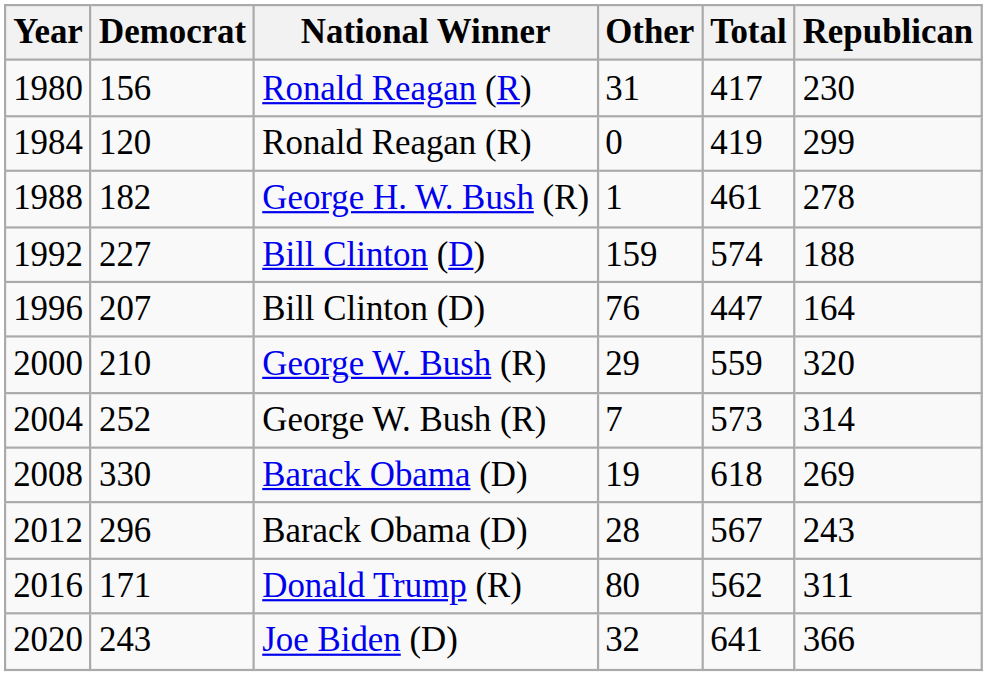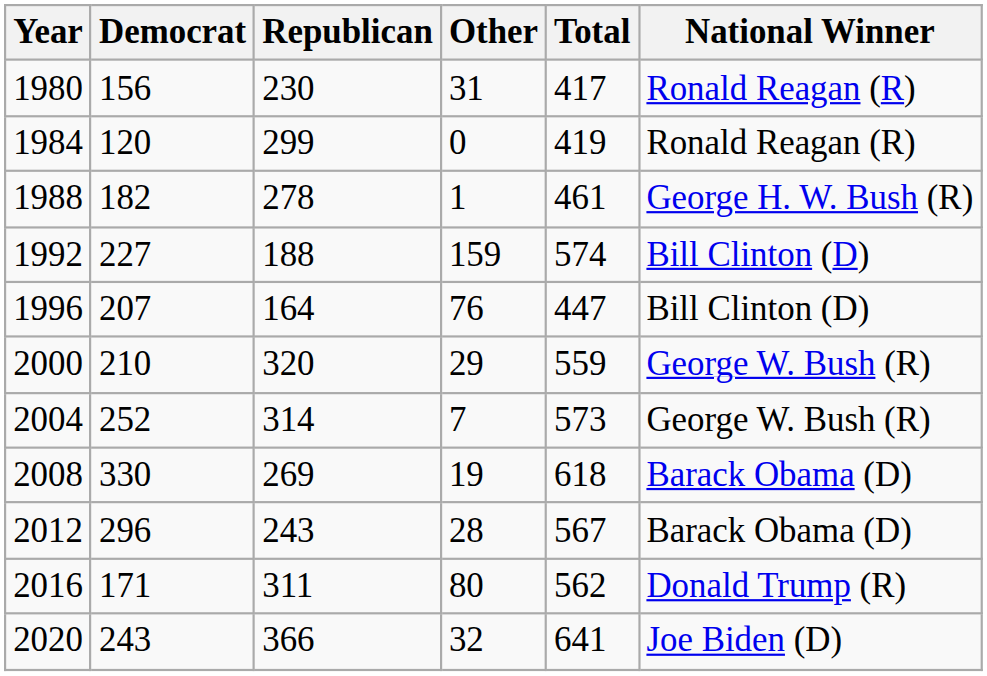columns swapped: Republican <-> National Winner
